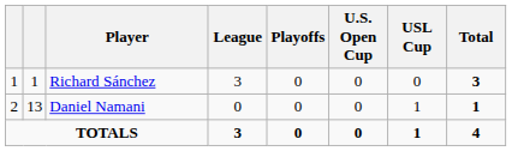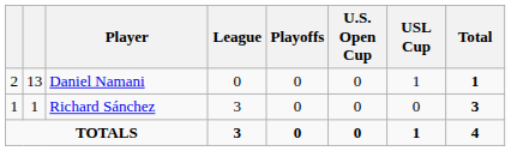rows swapped: Richard Sánchez <-> Daniel Namani
